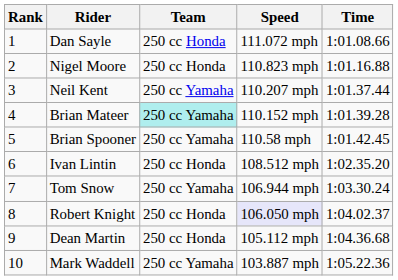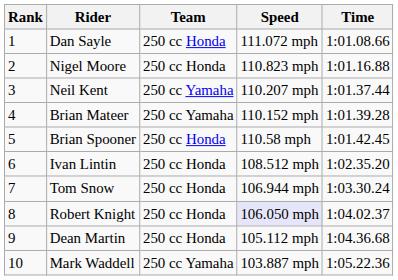Brian Mateer | Team: paleturquoise background -> no background
Brian Spooner | Team: 250 cc Yamaha -> 250 cc Honda
Tom Snow | Team: 250 cc Yamaha -> 250 cc Honda
